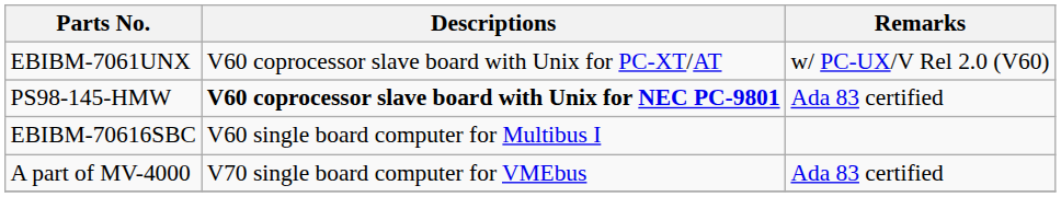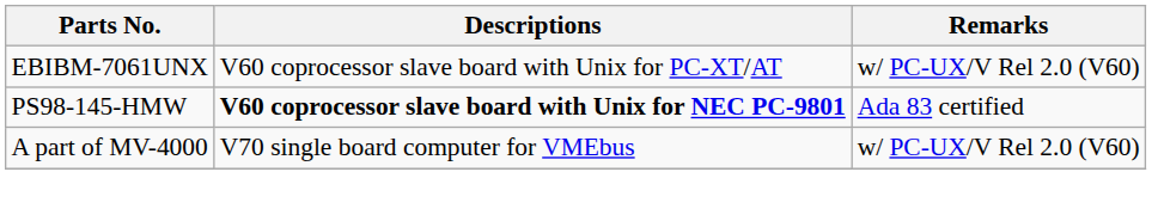- row: EBIBM-70616SBC | V60 single board computer for Multibus I
A part of MV-4000 | Remarks: Ada 83 certified -> w/ PC-UX/V Rel 2.0 (V60)
